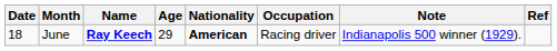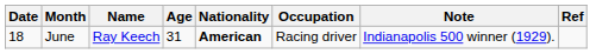June | Name: bold -> normal
June | Age: 29 -> 31
